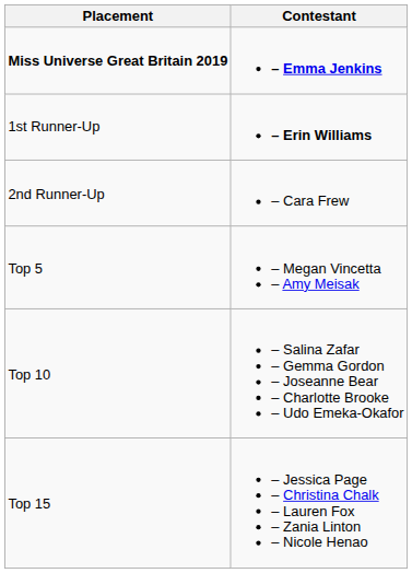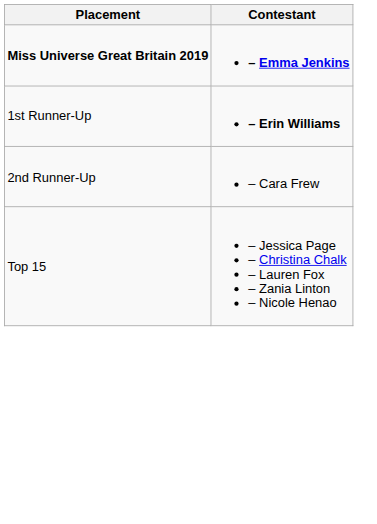- row: Top 5 | – Megan Vincetta – Amy Meisak
- row: Top 10 | – Salina Zafar – Gemma Gordon – Joseanne Bear – Charlotte Brooke – Udo Emeka-Okafor
